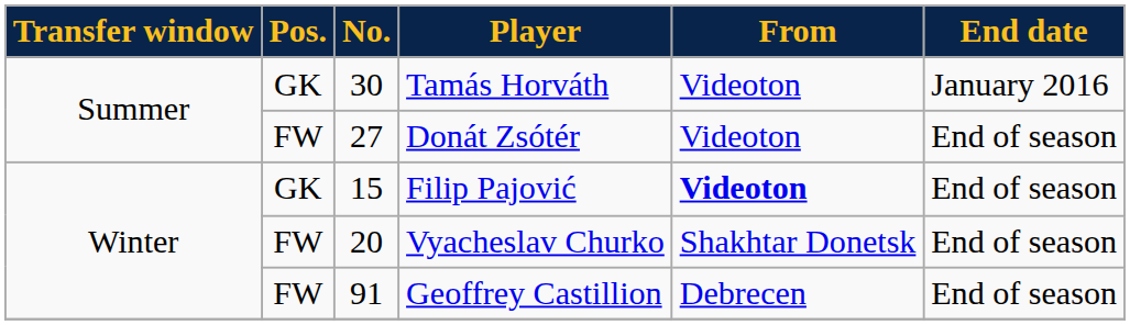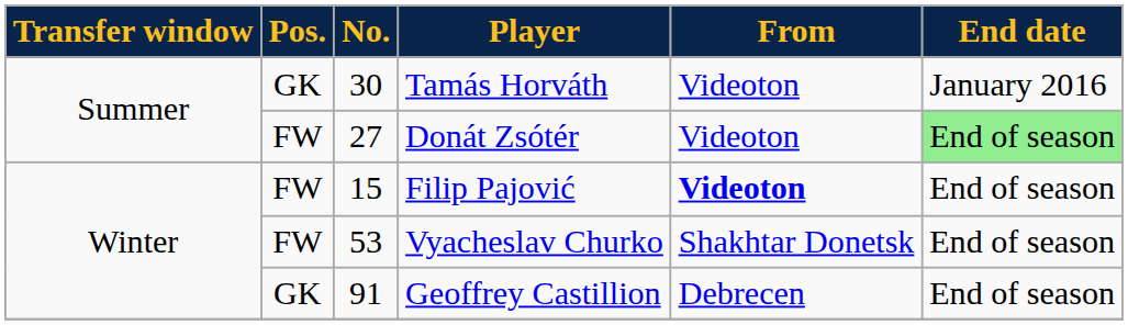Donát Zsótér | End date: no background -> lightgreen background
Filip Pajović | Pos.: GK -> FW
Vyacheslav Churko | No.: 20 -> 53
Geoffrey Castillion | Pos.: FW -> GK
